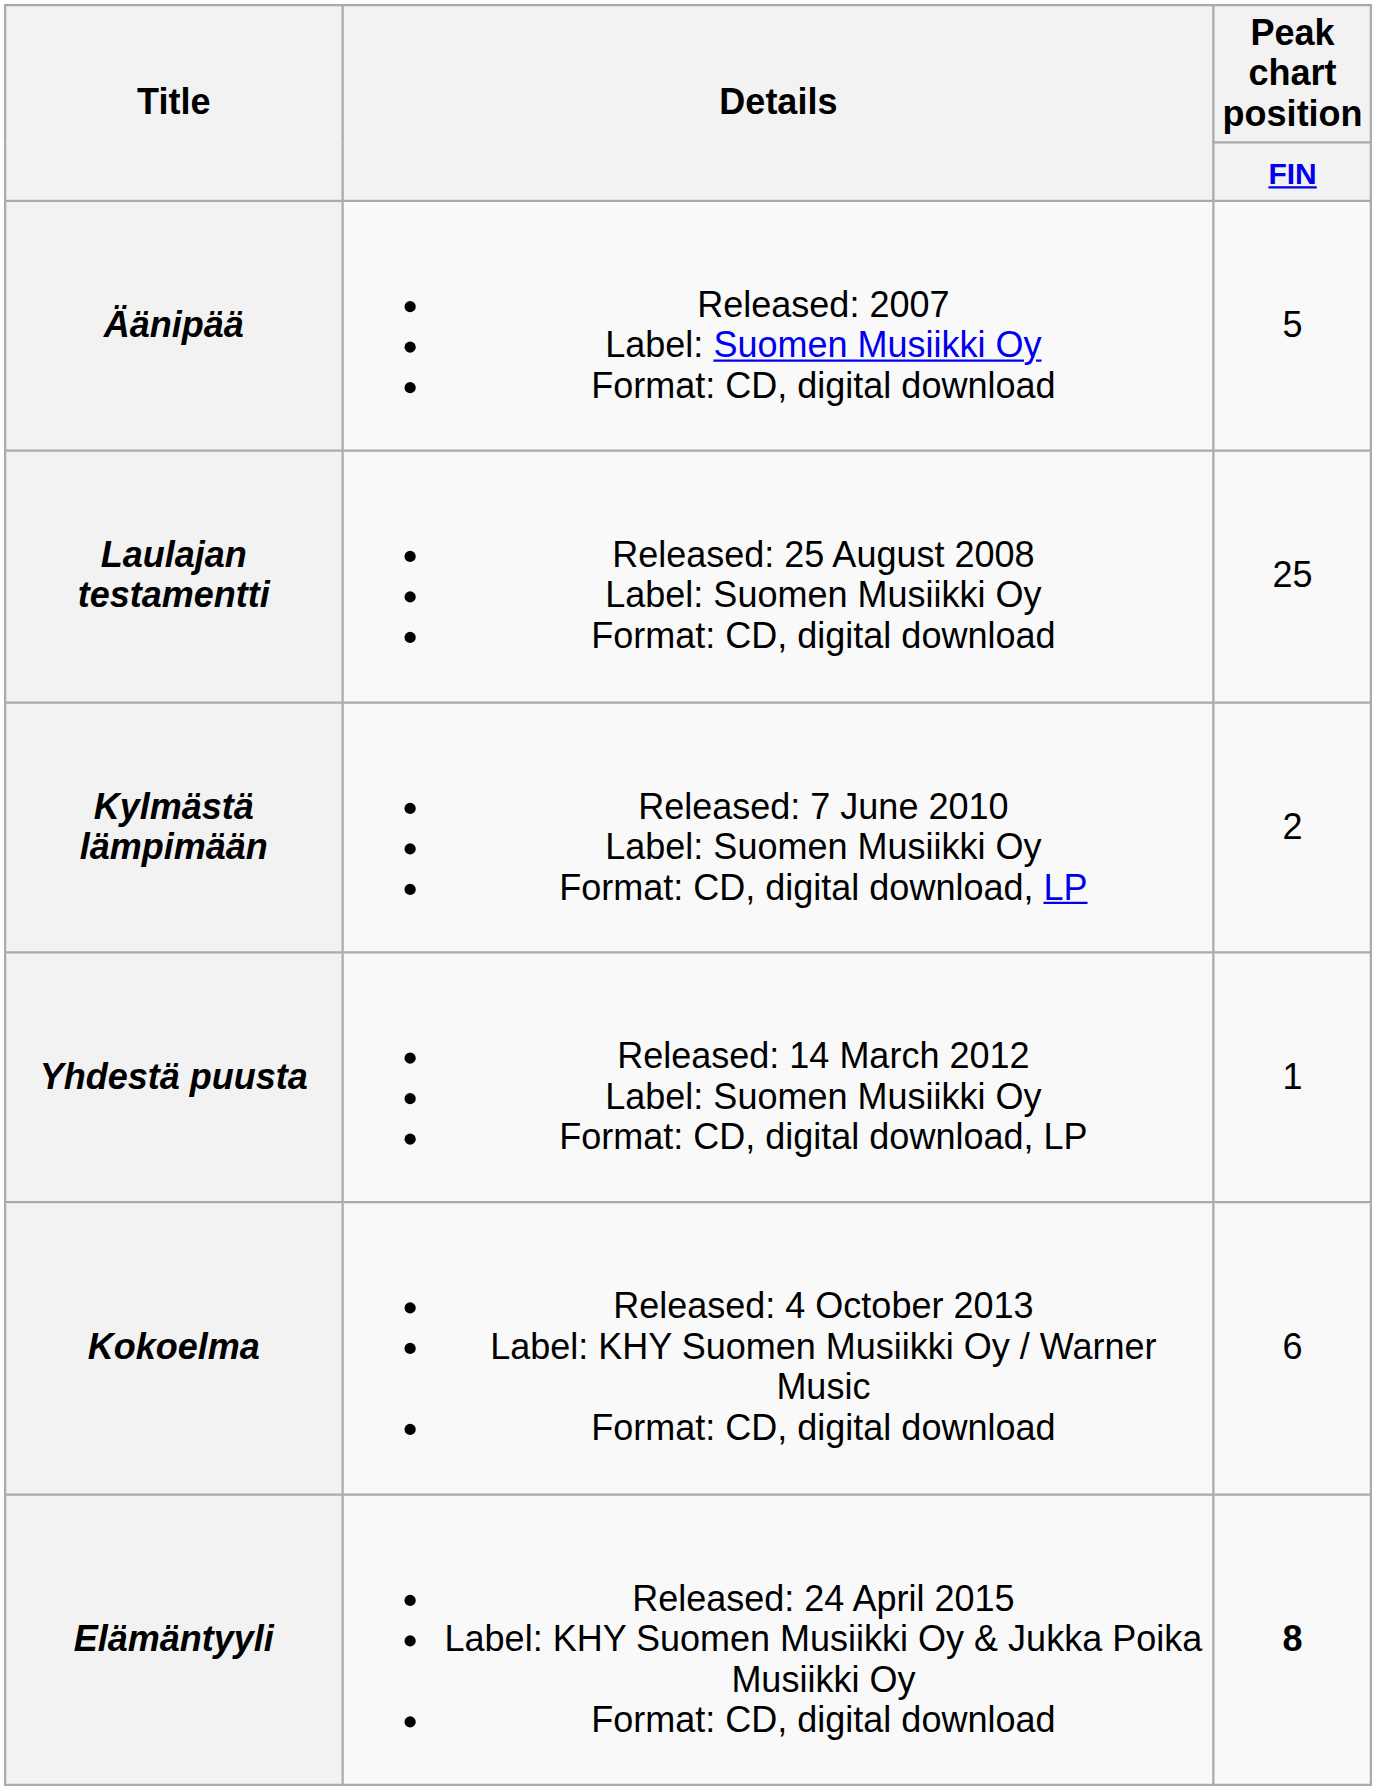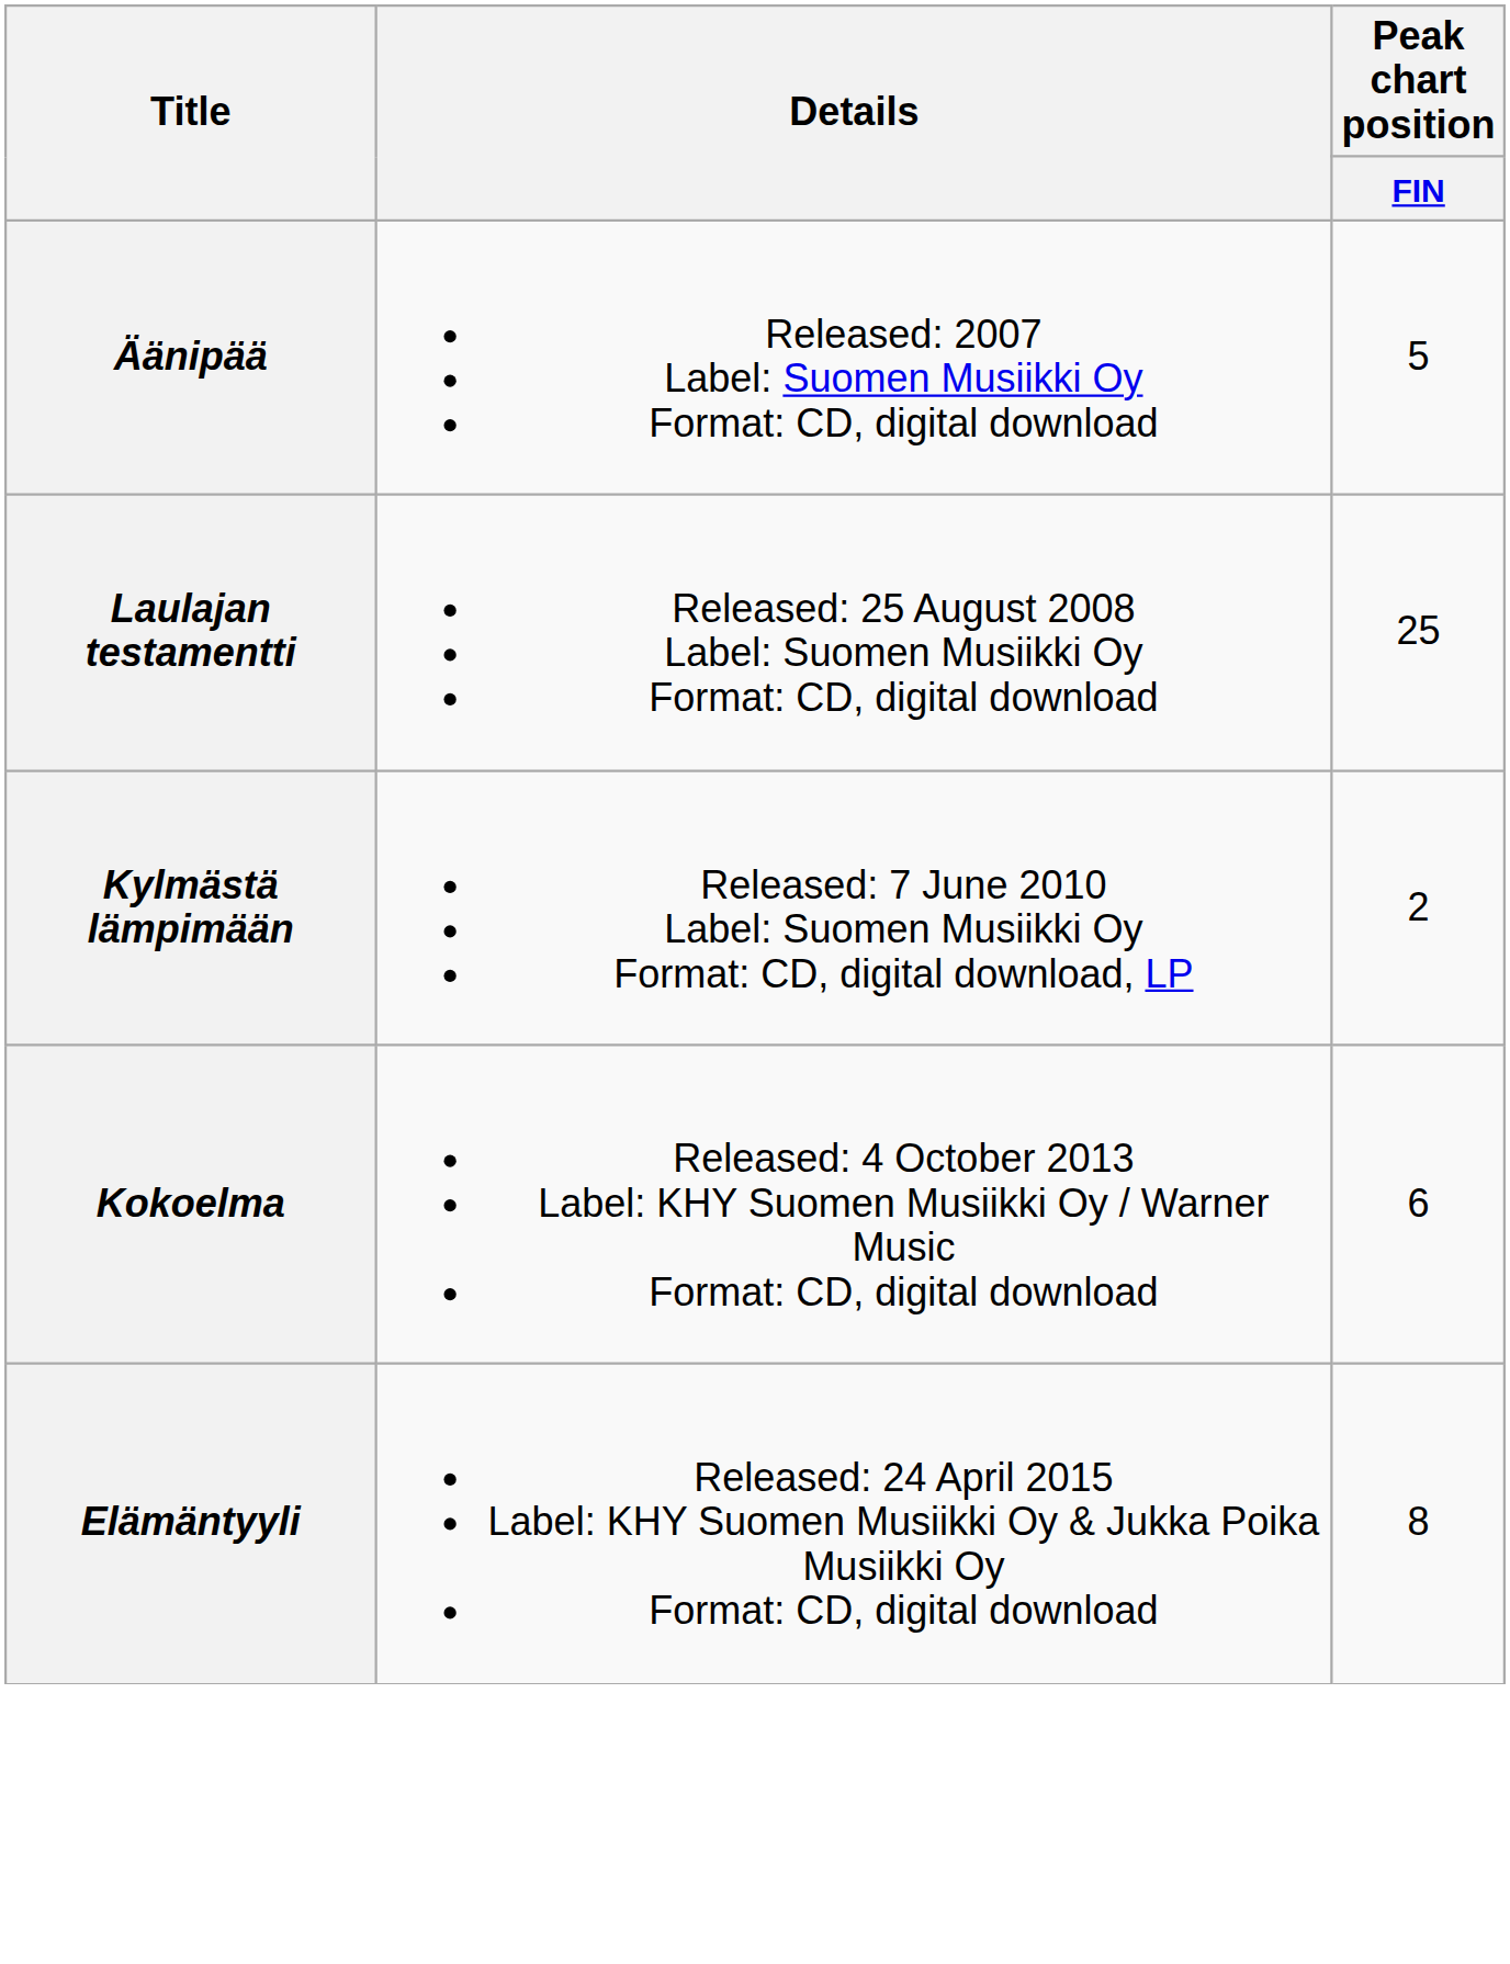- row: Yhdestä puusta | Released: 14 March 2012 Label: Suomen Musiikki Oy Format: CD, digital download, LP | 1
Elämäntyyli | Peak chart position / FIN: bold -> normal
